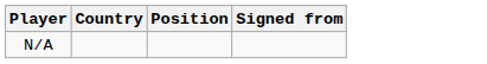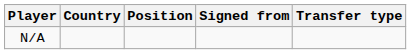+ column: Transfer type
